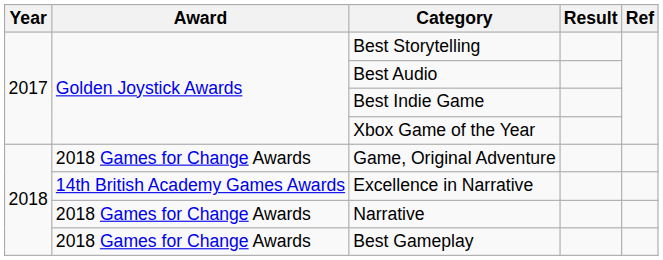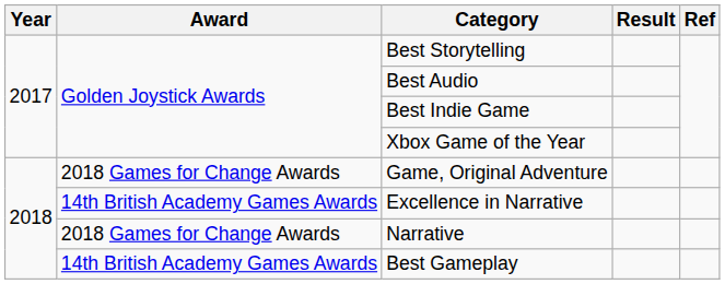Best Gameplay | Award: 2018 Games for Change Awards -> 14th British Academy Games Awards
